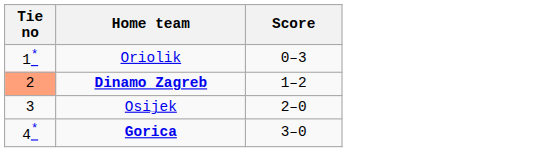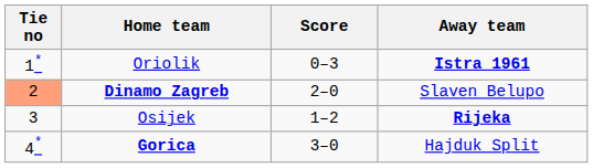+ column: Away team | Istra 1961 | Slaven Belupo | Rijeka | Hajduk Split
Dinamo Zagreb | Score: 1–2 -> 2–0
Osijek | Score: 2–0 -> 1–2
